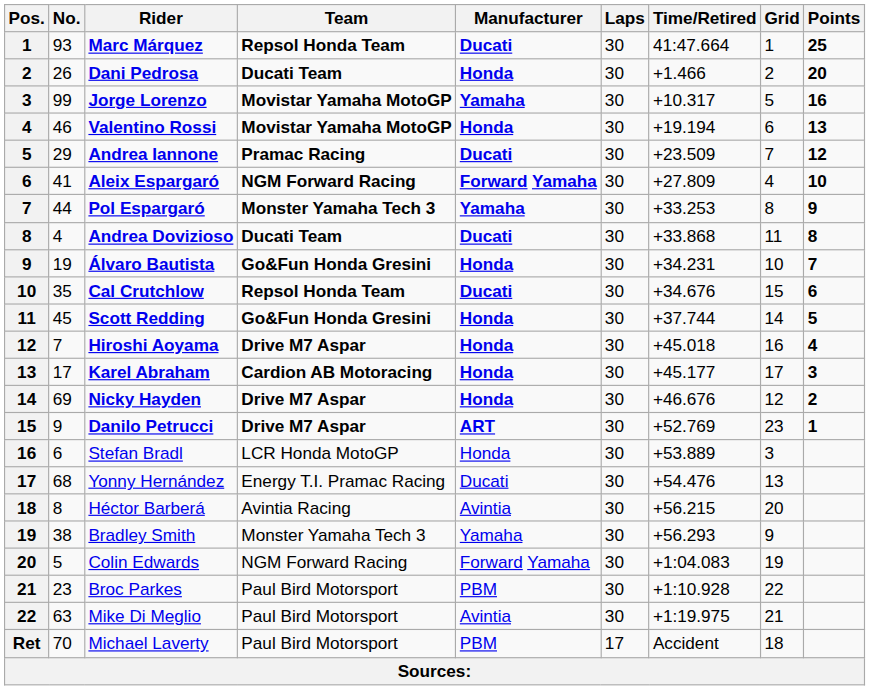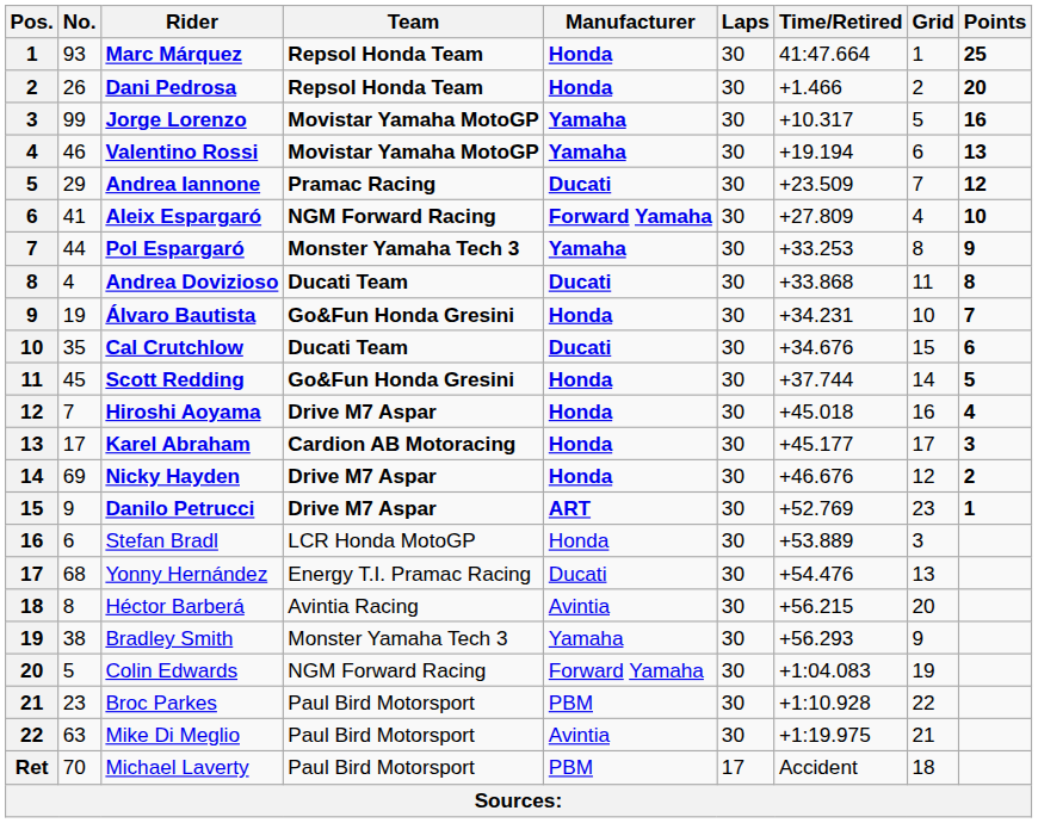Marc Márquez | Manufacturer: Ducati -> Honda
Dani Pedrosa | Team: Ducati Team -> Repsol Honda Team
Valentino Rossi | Manufacturer: Honda -> Yamaha
Cal Crutchlow | Team: Repsol Honda Team -> Ducati Team
